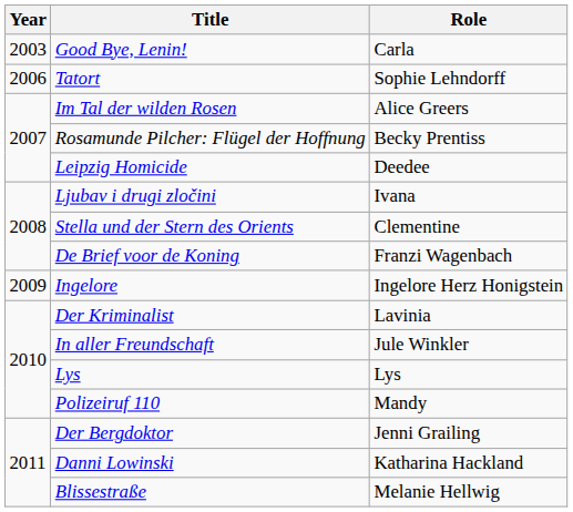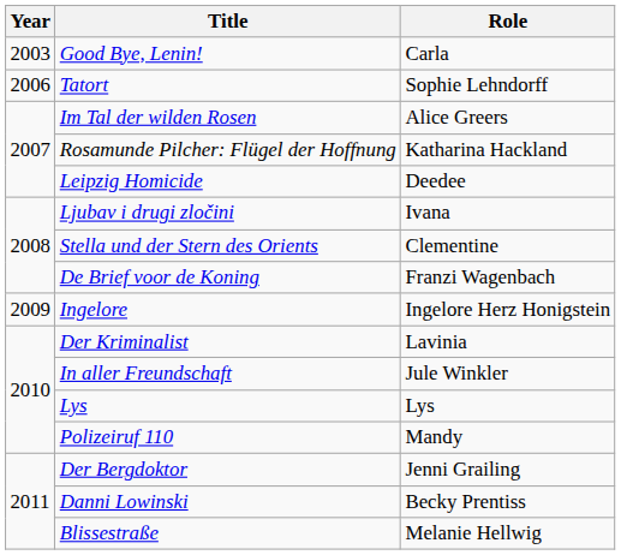Rosamunde Pilcher: Flügel der Hoffnung | Role: Becky Prentiss -> Katharina Hackland
Danni Lowinski | Role: Katharina Hackland -> Becky Prentiss
